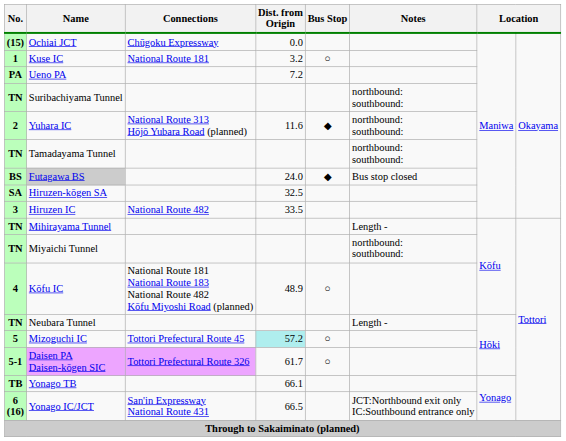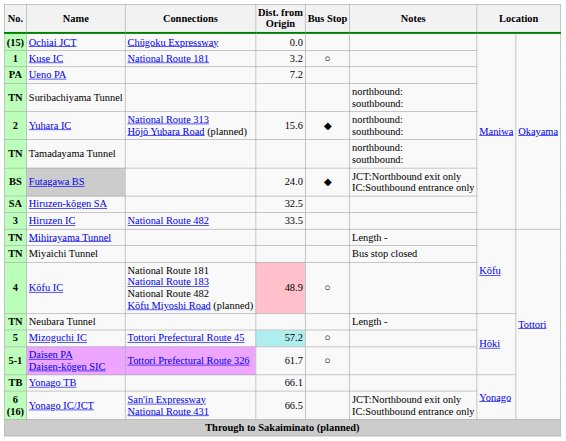Yuhara IC | Dist. from Origin: 11.6 -> 15.6
Futagawa BS | Notes: Bus stop closed -> JCT:Northbound exit only IC:Southbound entrance only
Miyaichi Tunnel | Notes: northbound: southbound: -> Bus stop closed
Kōfu IC | Dist. from Origin: no background -> pink background
